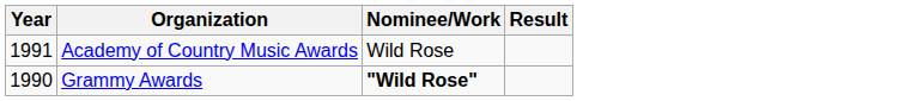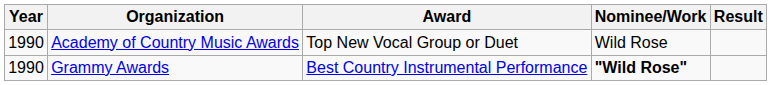+ column: Award | Top New Vocal Group or Duet | Best Country Instrumental Performance
Academy of Country Music Awards | Year: 1991 -> 1990
